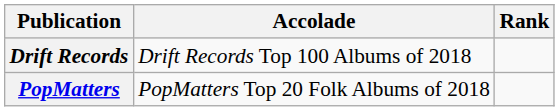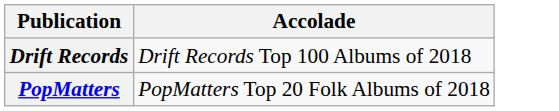- column: Rank
